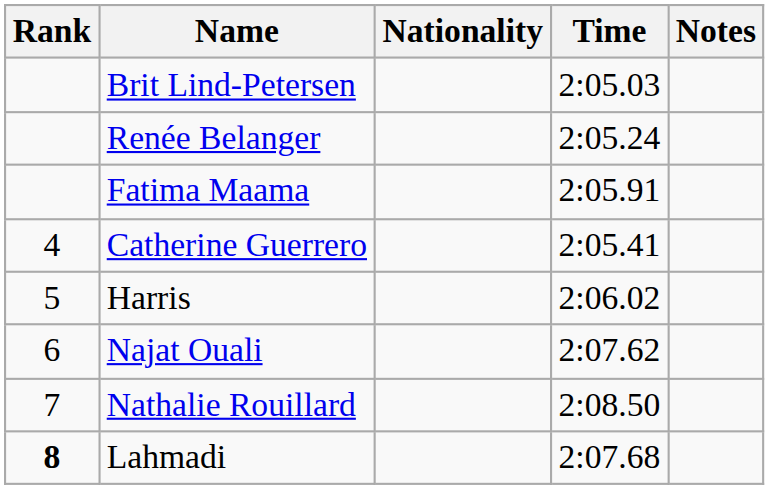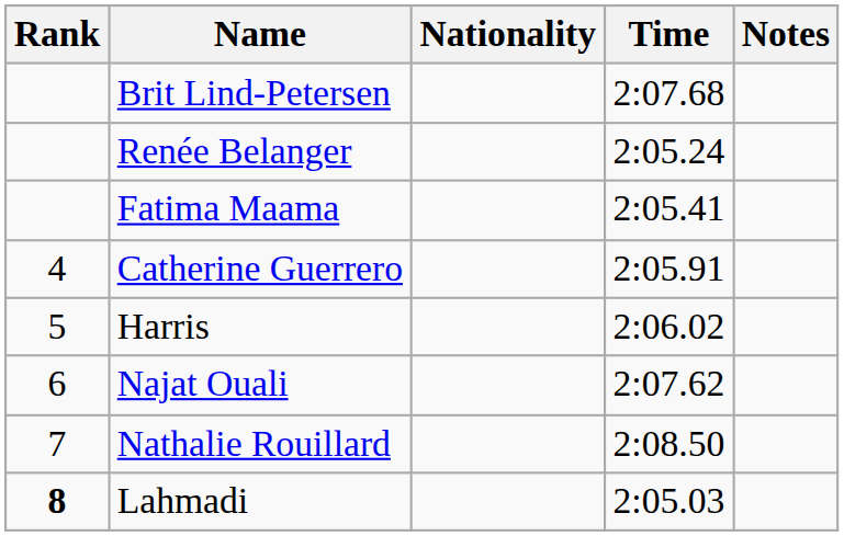Brit Lind-Petersen | Time: 2:05.03 -> 2:07.68
Fatima Maama | Time: 2:05.91 -> 2:05.41
Catherine Guerrero | Time: 2:05.41 -> 2:05.91
Lahmadi | Time: 2:07.68 -> 2:05.03
